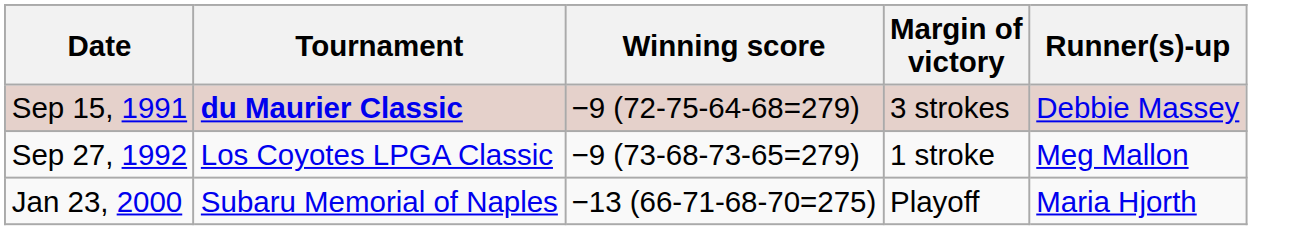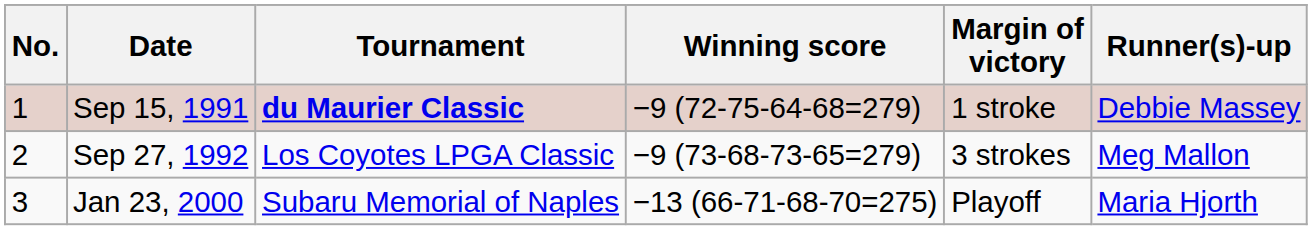+ column: No. | 1 | 2 | 3
Sep 15, 1991 | Margin of victory: 3 strokes -> 1 stroke
Sep 27, 1992 | Margin of victory: 1 stroke -> 3 strokes
